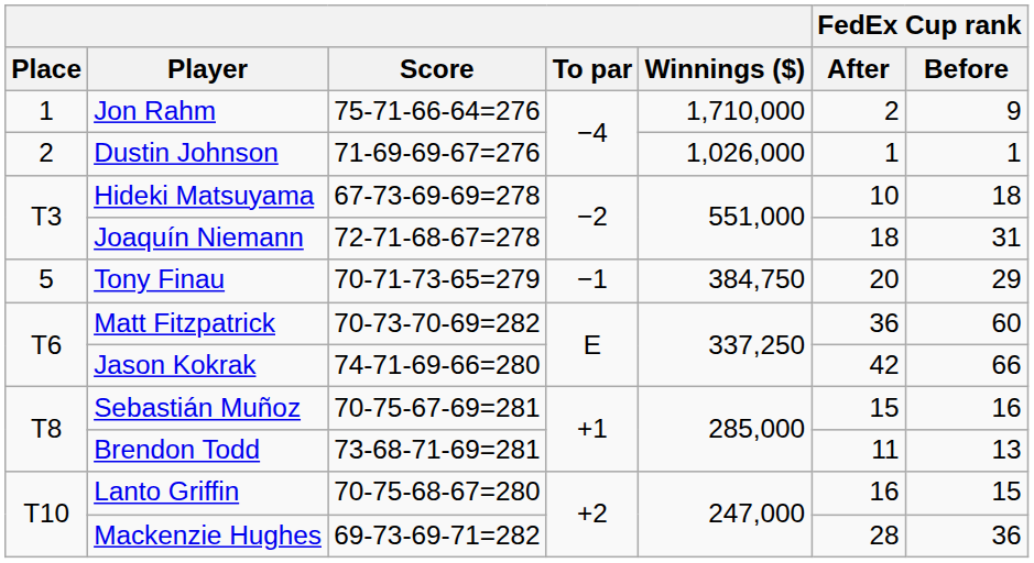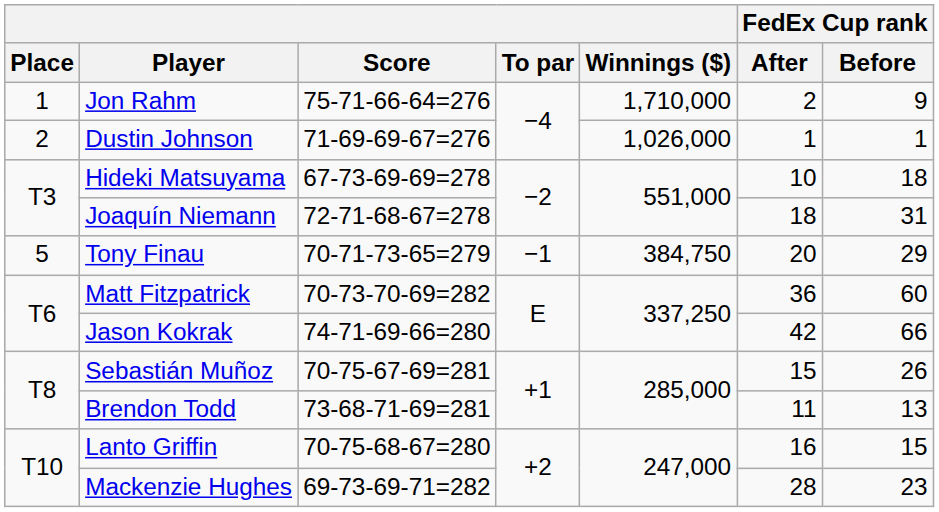Sebastián Muñoz | FedEx Cup rank / Before: 16 -> 26
Mackenzie Hughes | FedEx Cup rank / Before: 36 -> 23
